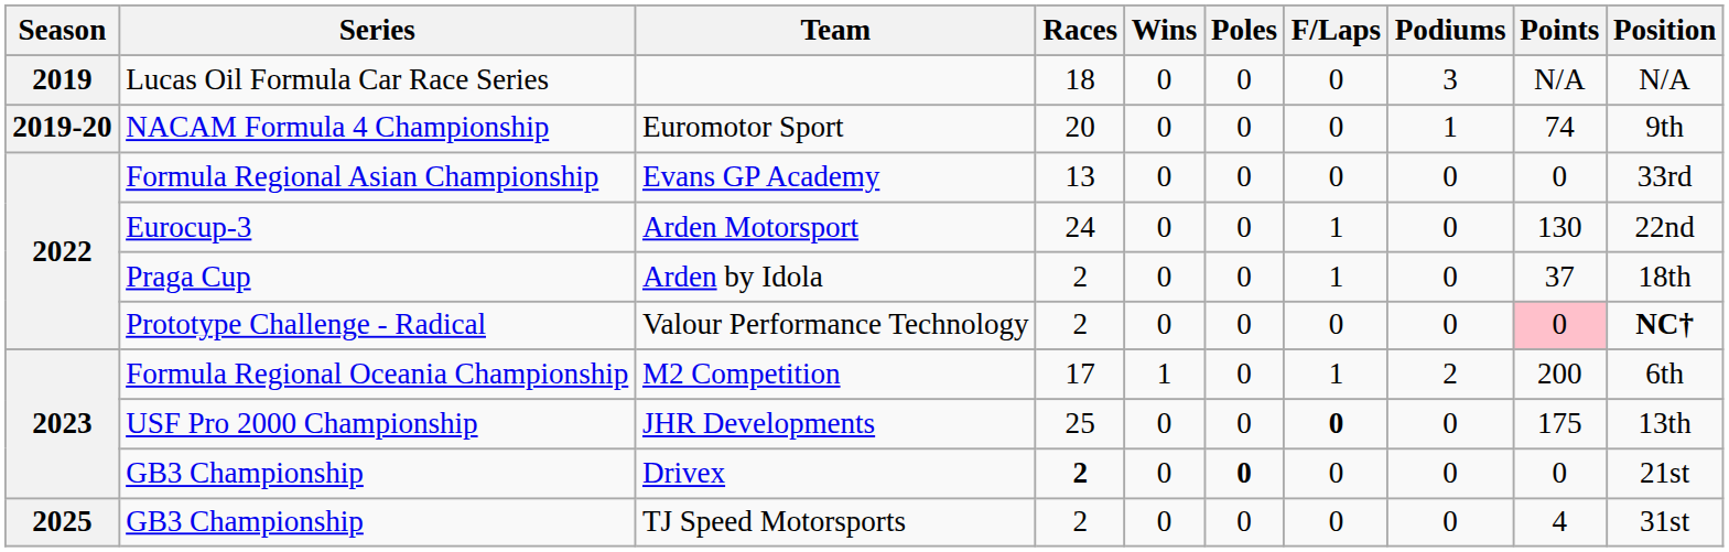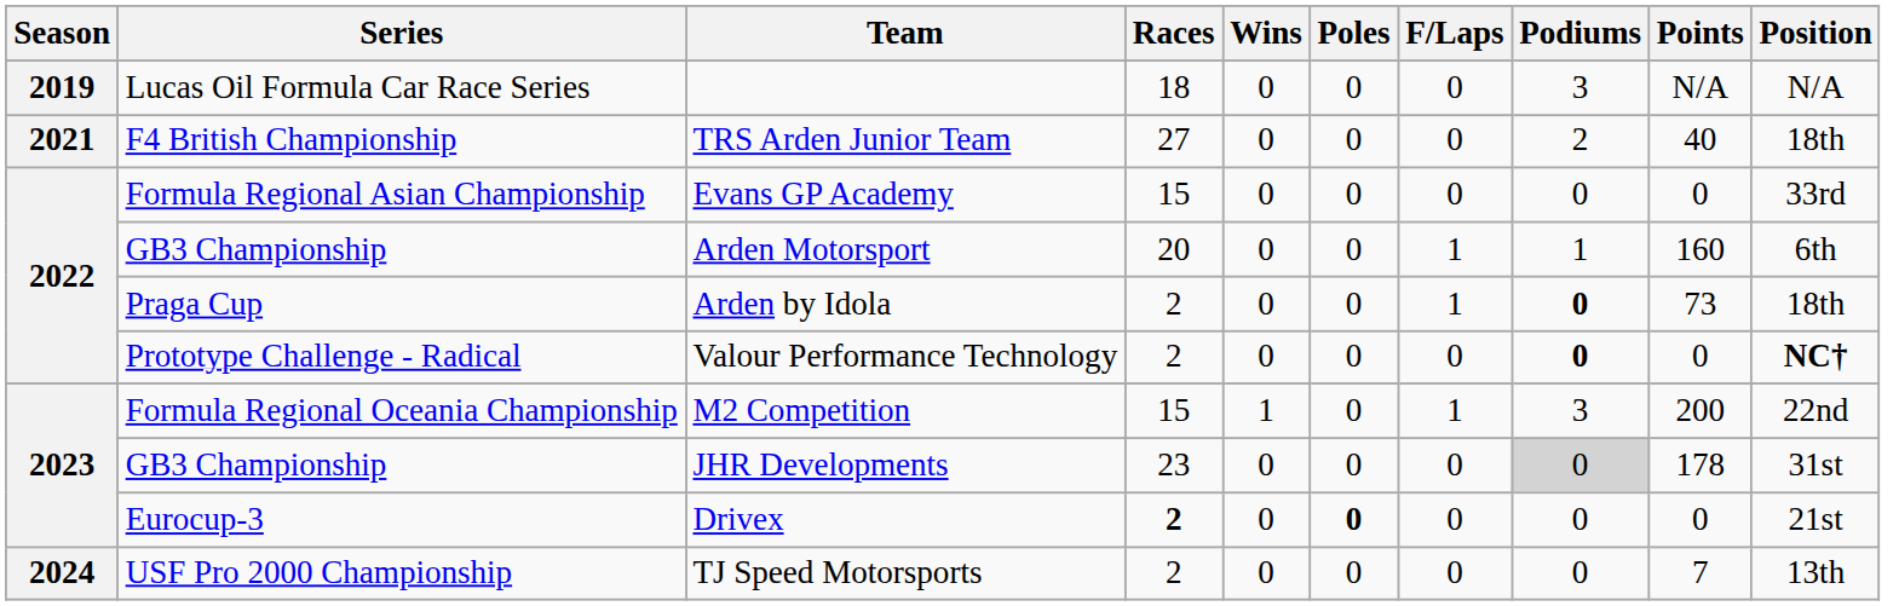- row: 2019-20 | NACAM Formula 4 Championship | Euromotor Sport | 20 | 0 | 0 | 0 | 1 | 74 | 9th
+ row: 2021 | F4 British Championship | TRS Arden Junior Team | 27 | 0 | 0 | 0 | 2 | 40 | 18th
Evans GP Academy | Races: 13 -> 15
Arden Motorsport | Series: Eurocup-3 -> GB3 Championship
Arden Motorsport | Races: 24 -> 20
Arden Motorsport | Podiums: 0 -> 1
Arden Motorsport | Points: 130 -> 160
Arden Motorsport | Position: 22nd -> 6th
Arden by Idola | Podiums: normal -> bold
Arden by Idola | Points: 37 -> 73
Valour Performance Technology | Podiums: normal -> bold
Valour Performance Technology | Points: pink background -> no background
M2 Competition | Races: 17 -> 15
M2 Competition | Podiums: 2 -> 3
M2 Competition | Position: 6th -> 22nd
JHR Developments | Series: USF Pro 2000 Championship -> GB3 Championship
JHR Developments | Races: 25 -> 23
JHR Developments | F/Laps: bold -> normal
JHR Developments | Podiums: no background -> lightgrey background
JHR Developments | Points: 175 -> 178
JHR Developments | Position: 13th -> 31st
Drivex | Series: GB3 Championship -> Eurocup-3
TJ Speed Motorsports | Season: 2025 -> 2024
TJ Speed Motorsports | Series: GB3 Championship -> USF Pro 2000 Championship
TJ Speed Motorsports | Points: 4 -> 7
TJ Speed Motorsports | Position: 31st -> 13th
